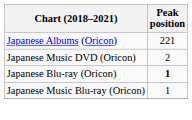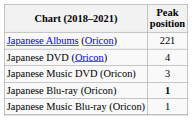+ row: Japanese DVD (Oricon) | 4
Japanese Music DVD (Oricon) | Peak position: 2 -> 3
